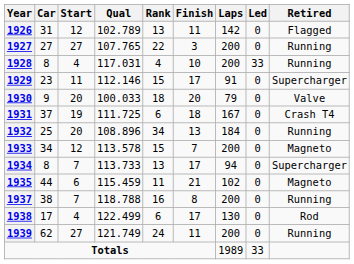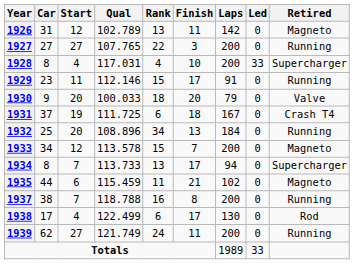1926 | Retired: Flagged -> Magneto
1928 | Retired: Running -> Supercharger
1929 | Retired: Supercharger -> Running
